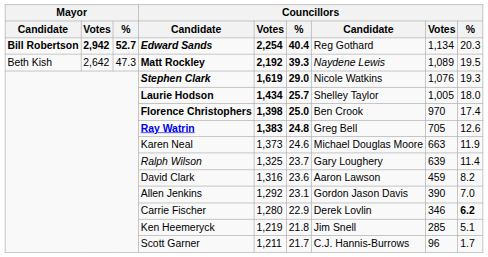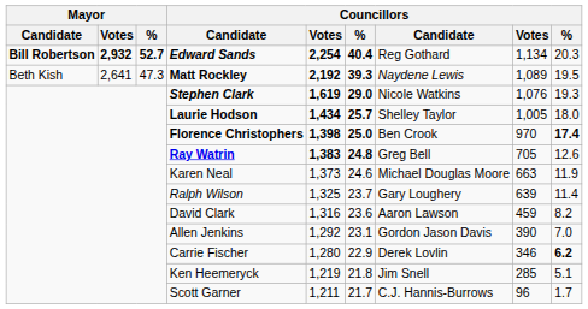Edward Sands | Mayor / Votes: 2,942 -> 2,932
Matt Rockley | Mayor / Votes: 2,642 -> 2,641
Florence Christophers | column 9: normal -> bold
